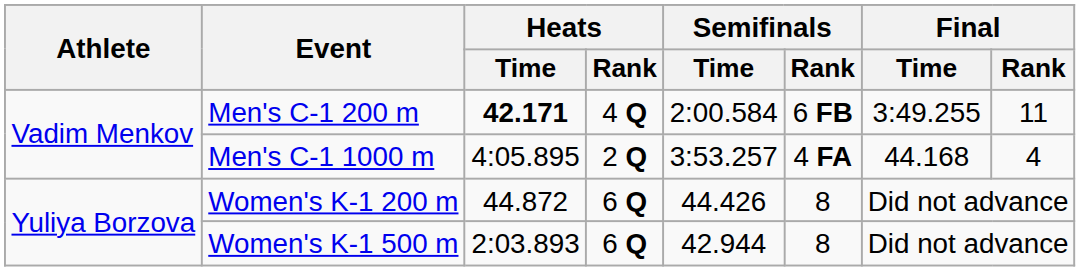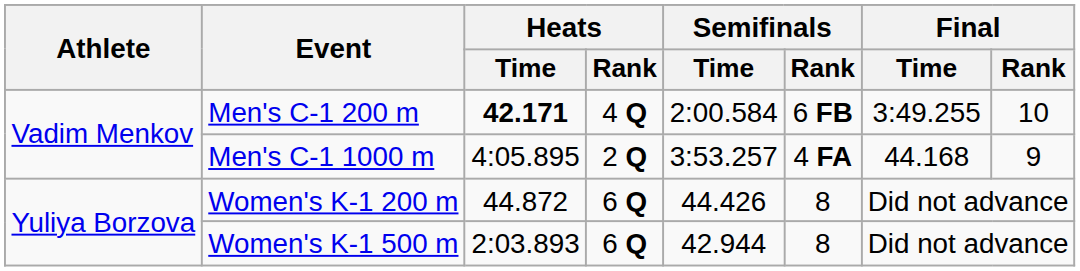Men's C-1 200 m | Final / Rank: 11 -> 10
Men's C-1 1000 m | Final / Rank: 4 -> 9
